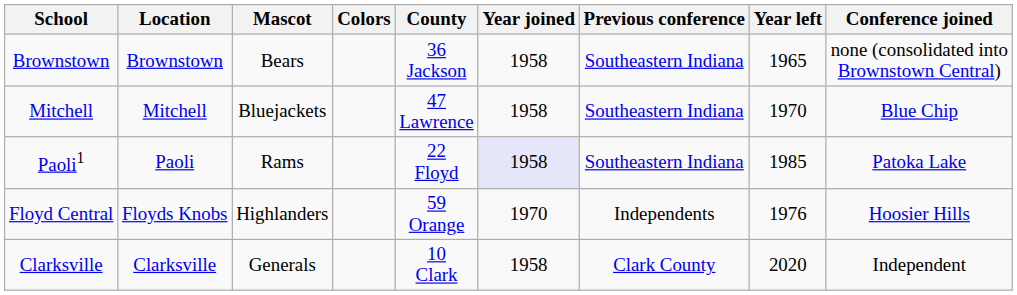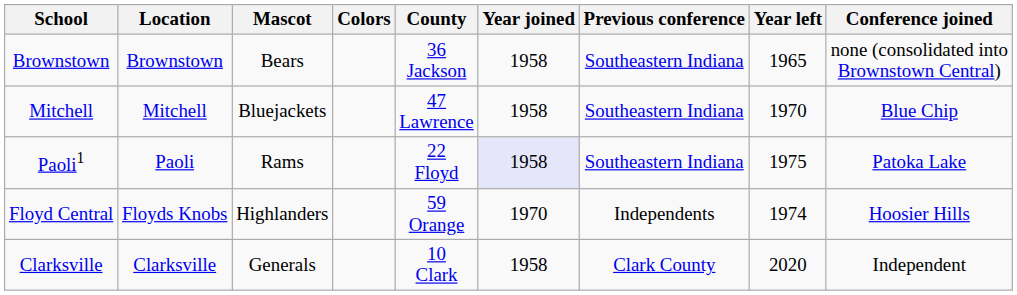Paoli1 | Year left: 1985 -> 1975
Floyd Central | Year left: 1976 -> 1974
